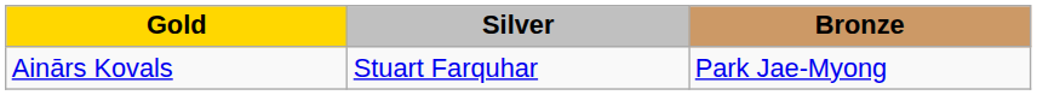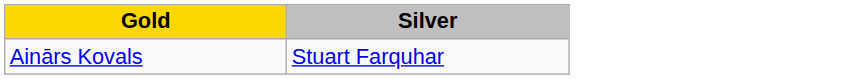- column: Bronze | Park Jae-Myong
